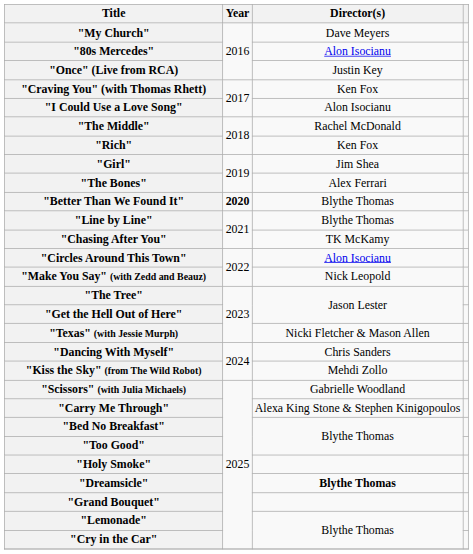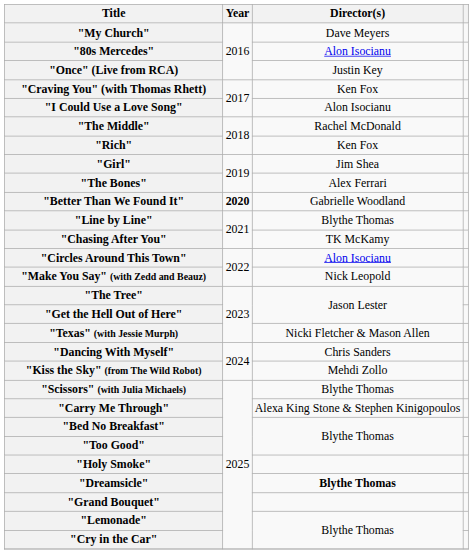"Better Than We Found It" | Director(s): Blythe Thomas -> Gabrielle Woodland
"Scissors" (with Julia Michaels) | Director(s): Gabrielle Woodland -> Blythe Thomas
